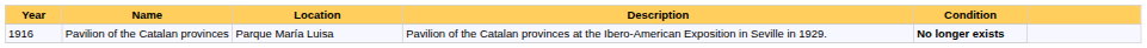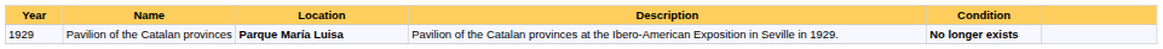Pavilion of the Catalan provinces | Year: 1916 -> 1929
Pavilion of the Catalan provinces | Location: normal -> bold
